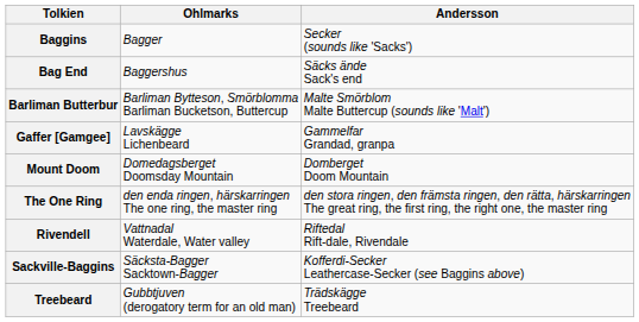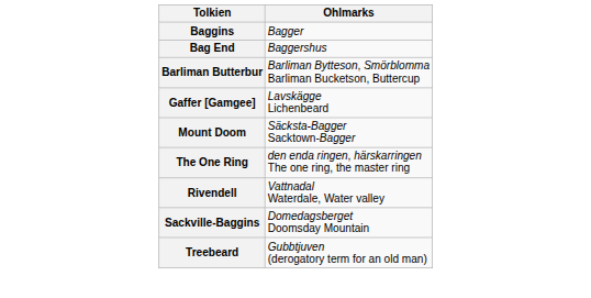- column: Andersson | Secker (sounds like 'Sacks') | Säcks ände Sack's end | Malte Smörblom Malte Buttercup (sounds like 'Malt') | Gammelfar Grandad, granpa | Domberget Doom Mountain | den stora ringen, den främsta ringen, den rätta, härskarringen The great ring, the first ring, the right one, the master ring | Riftedal Rift-dale, Rivendale | Kofferdi-Secker Leathercase-Secker (see Baggins above) | Trädskägge Treebeard
Mount Doom | Ohlmarks: Domedagsberget Doomsday Mountain -> Säcksta-Bagger Sacktown-Bagger
Sackville-Baggins | Ohlmarks: Säcksta-Bagger Sacktown-Bagger -> Domedagsberget Doomsday Mountain
